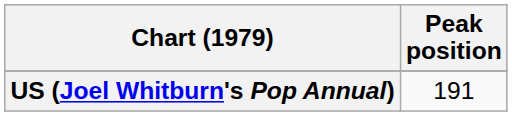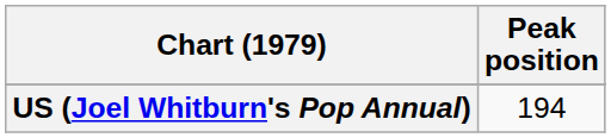US (Joel Whitburn's Pop Annual) | Peak position: 191 -> 194
